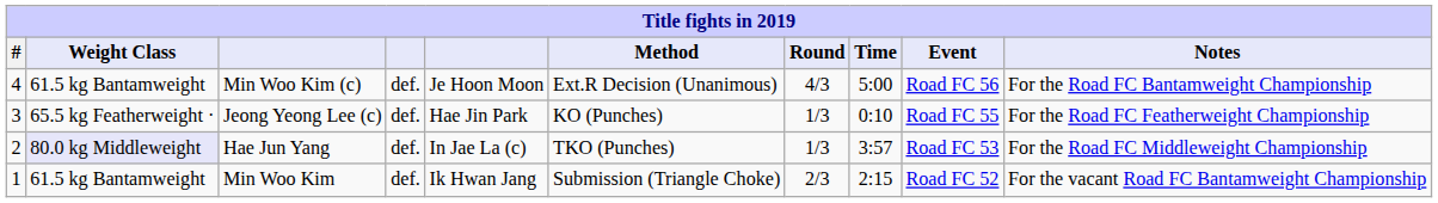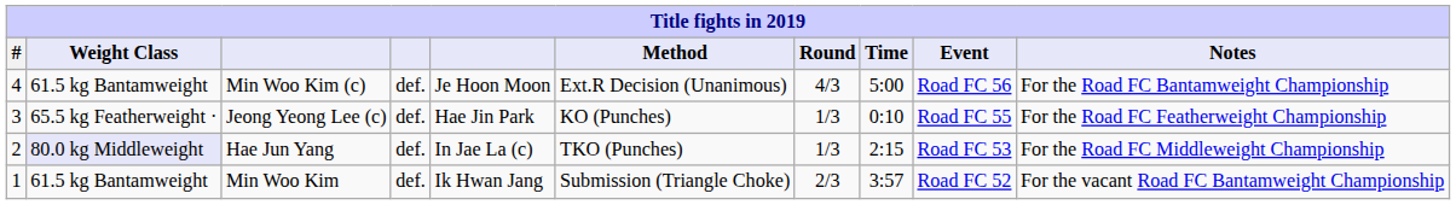Hae Jun Yang | Time: 3:57 -> 2:15
Min Woo Kim | Time: 2:15 -> 3:57
